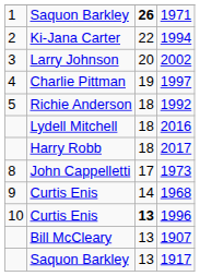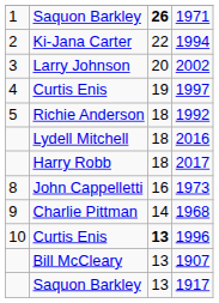1997 | column 2: Charlie Pittman -> Curtis Enis
1973 | column 3: 17 -> 16
1968 | column 2: Curtis Enis -> Charlie Pittman
